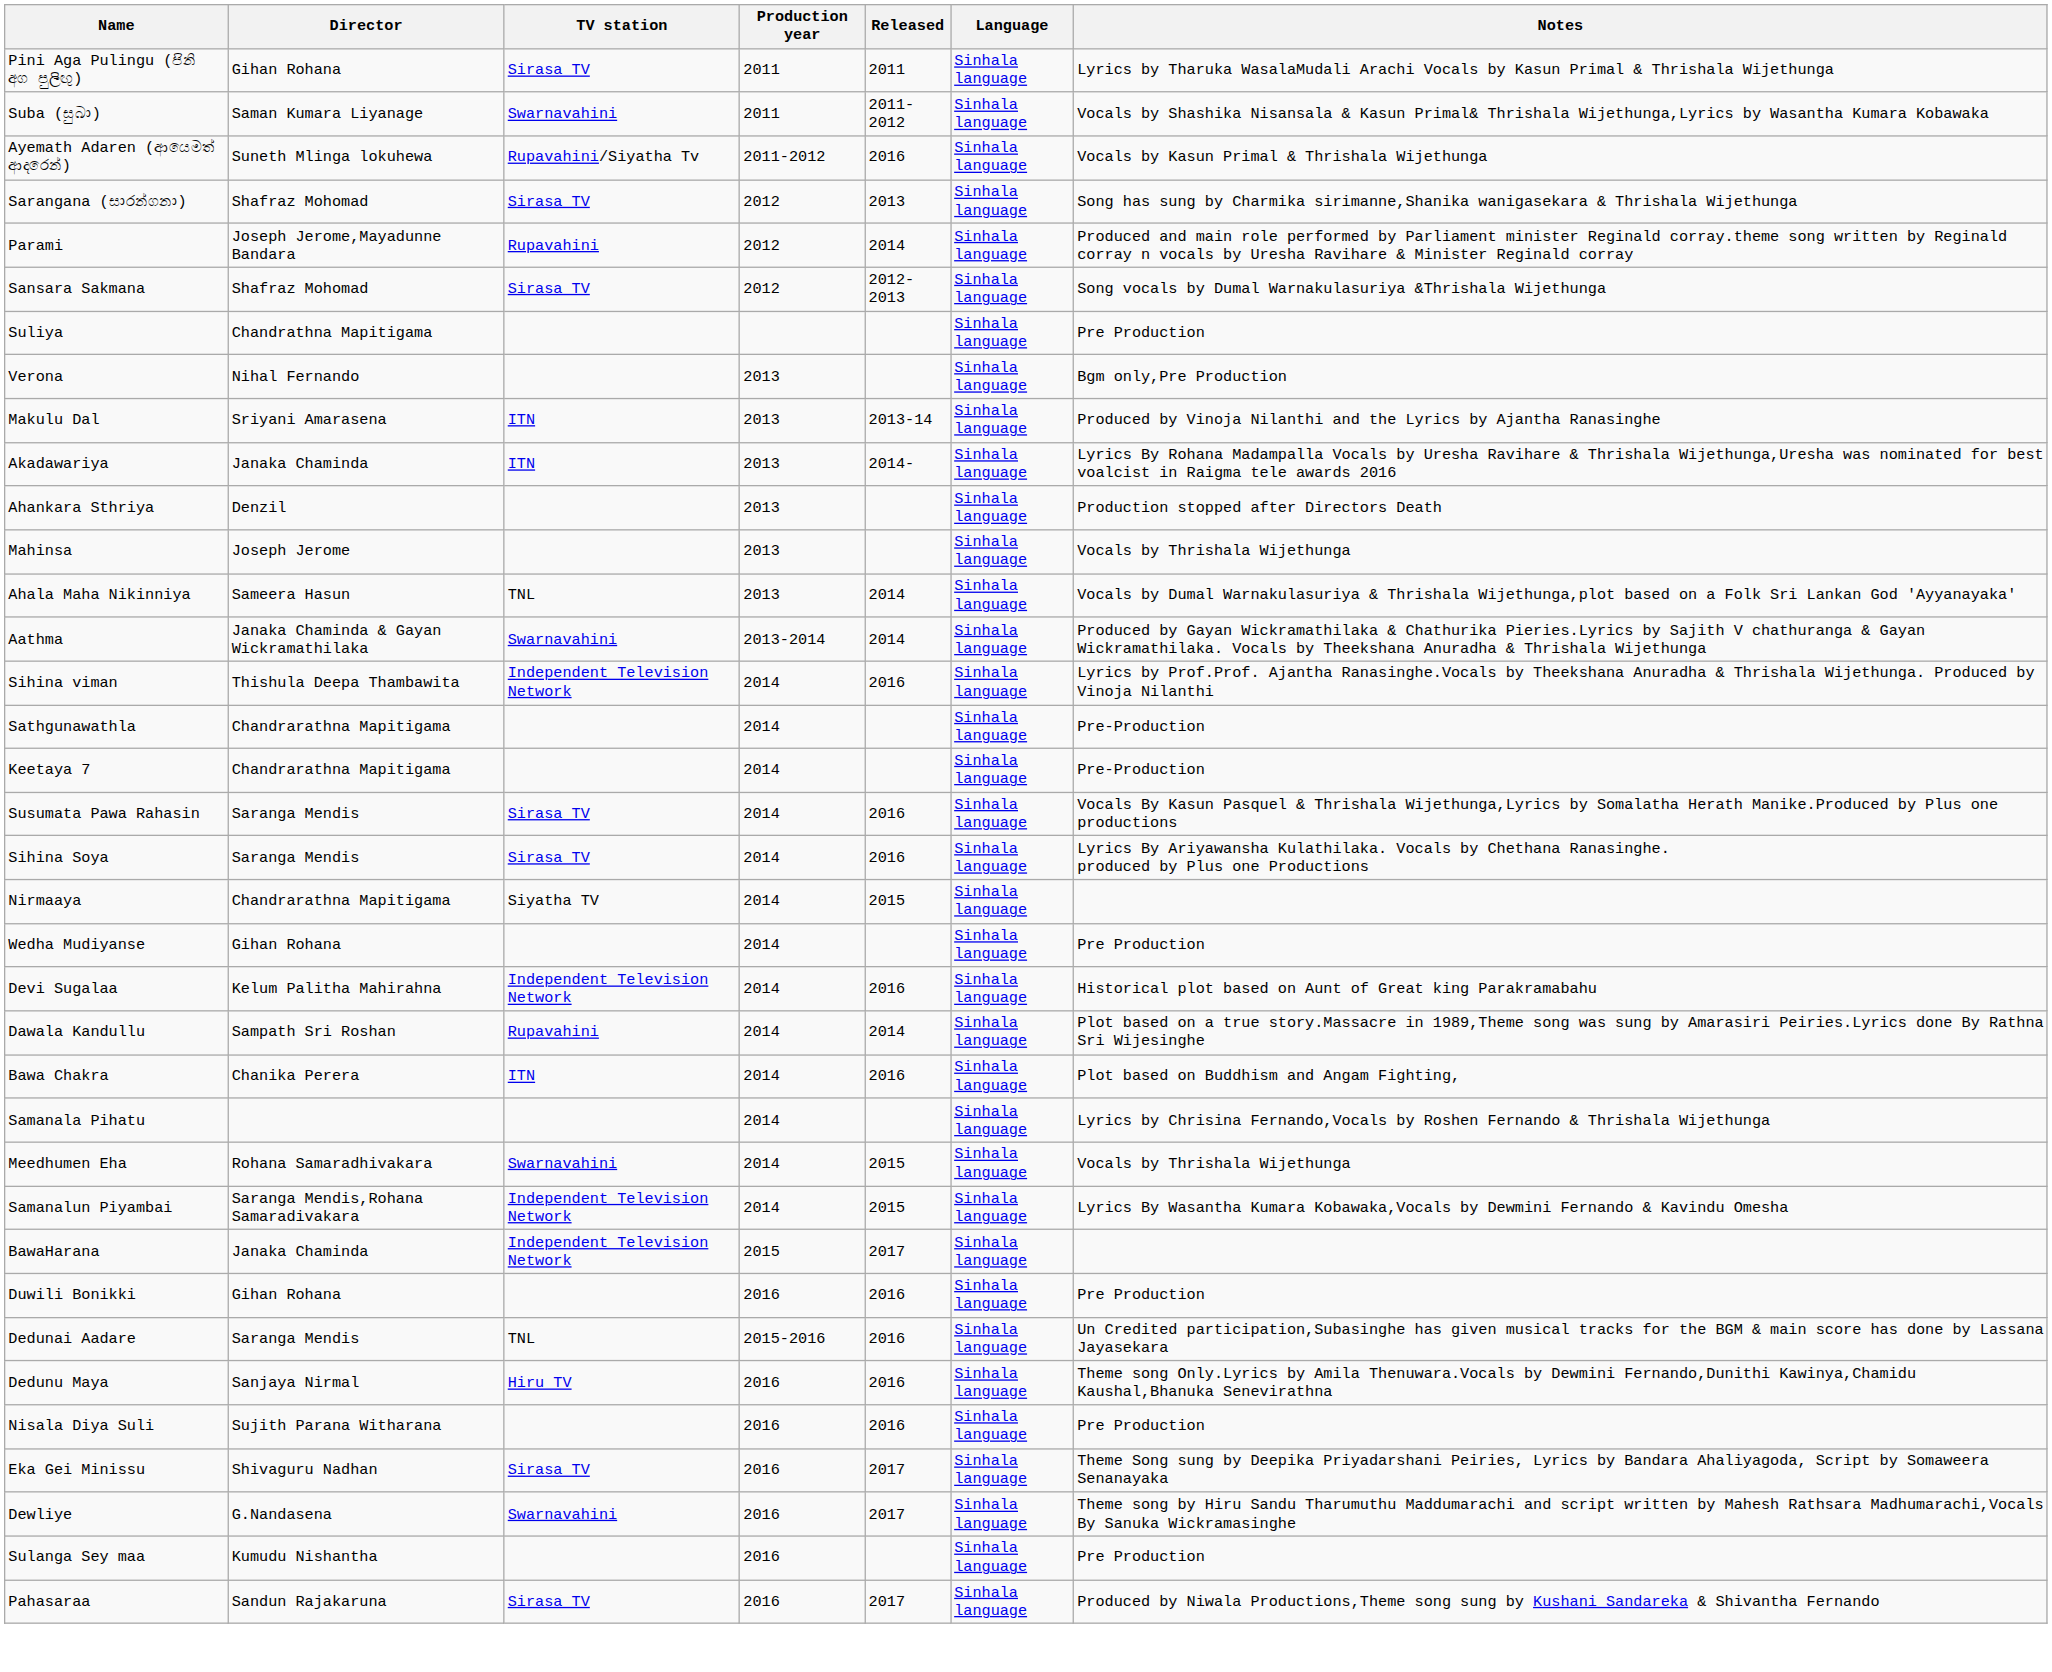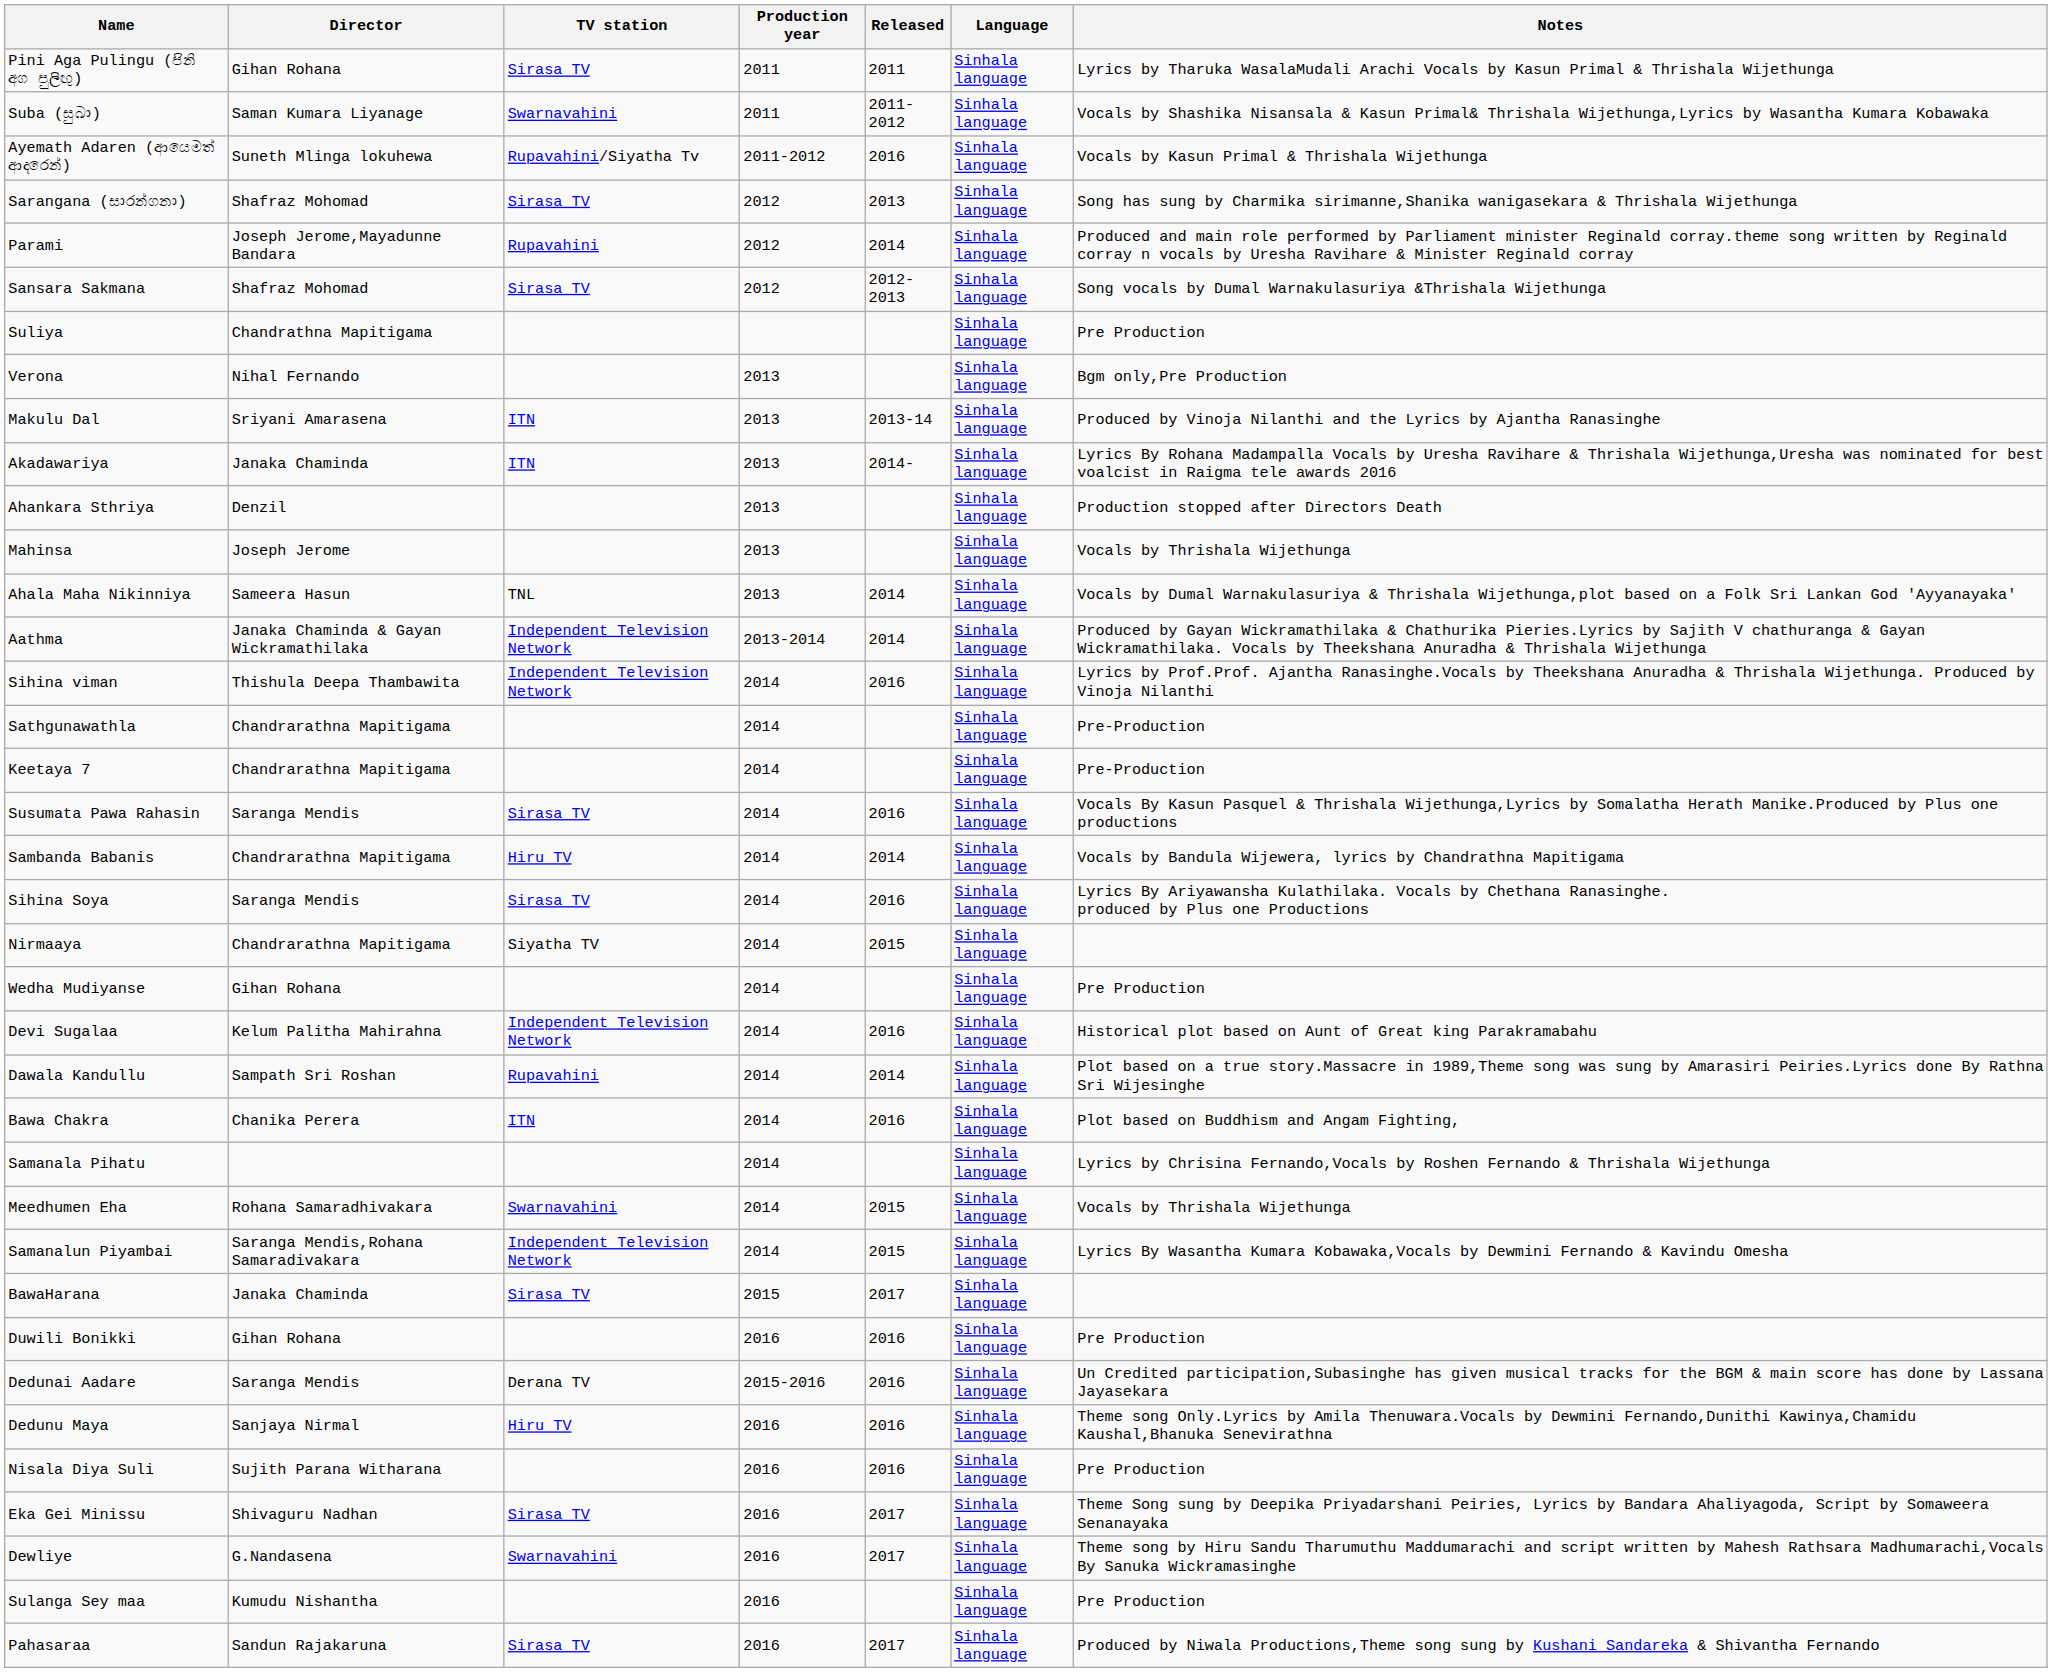Aathma | TV station: Swarnavahini -> Independent Television Network
+ row: Sambanda Babanis | Chandrarathna Mapitigama | Hiru TV | 2014 | 2014 | Sinhala language | Vocals by Bandula Wijewera, lyrics by Chandrathna Mapitigama
BawaHarana | TV station: Independent Television Network -> Sirasa TV
Dedunai Aadare | TV station: TNL -> Derana TV
